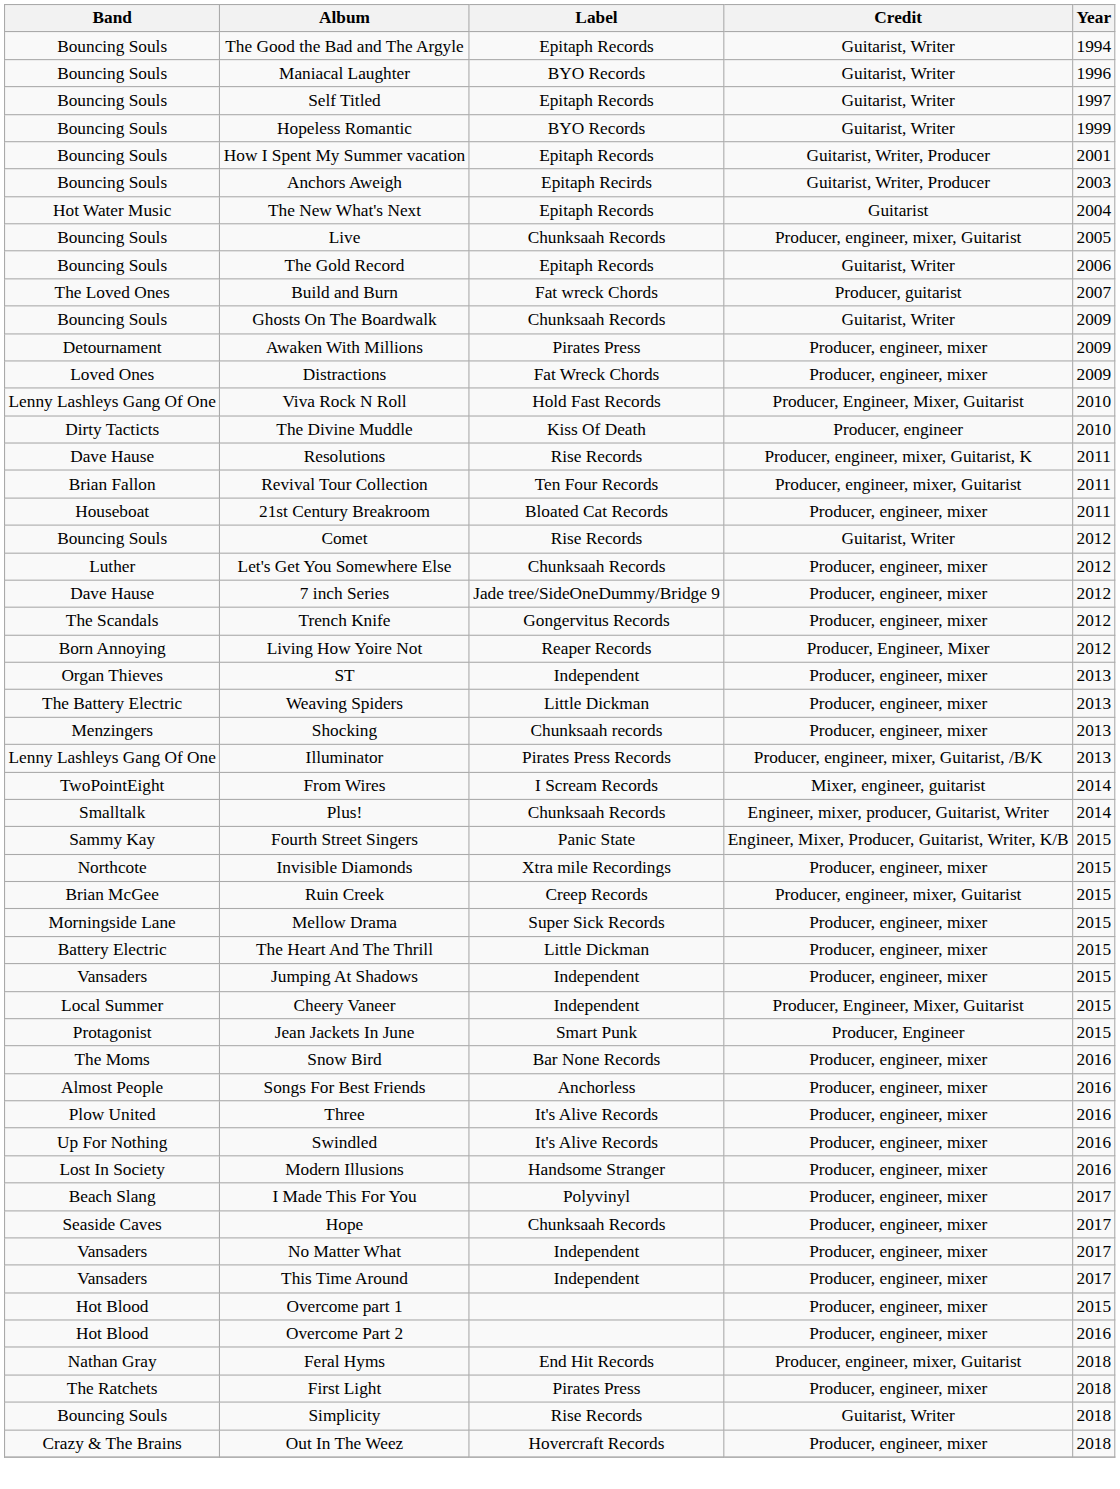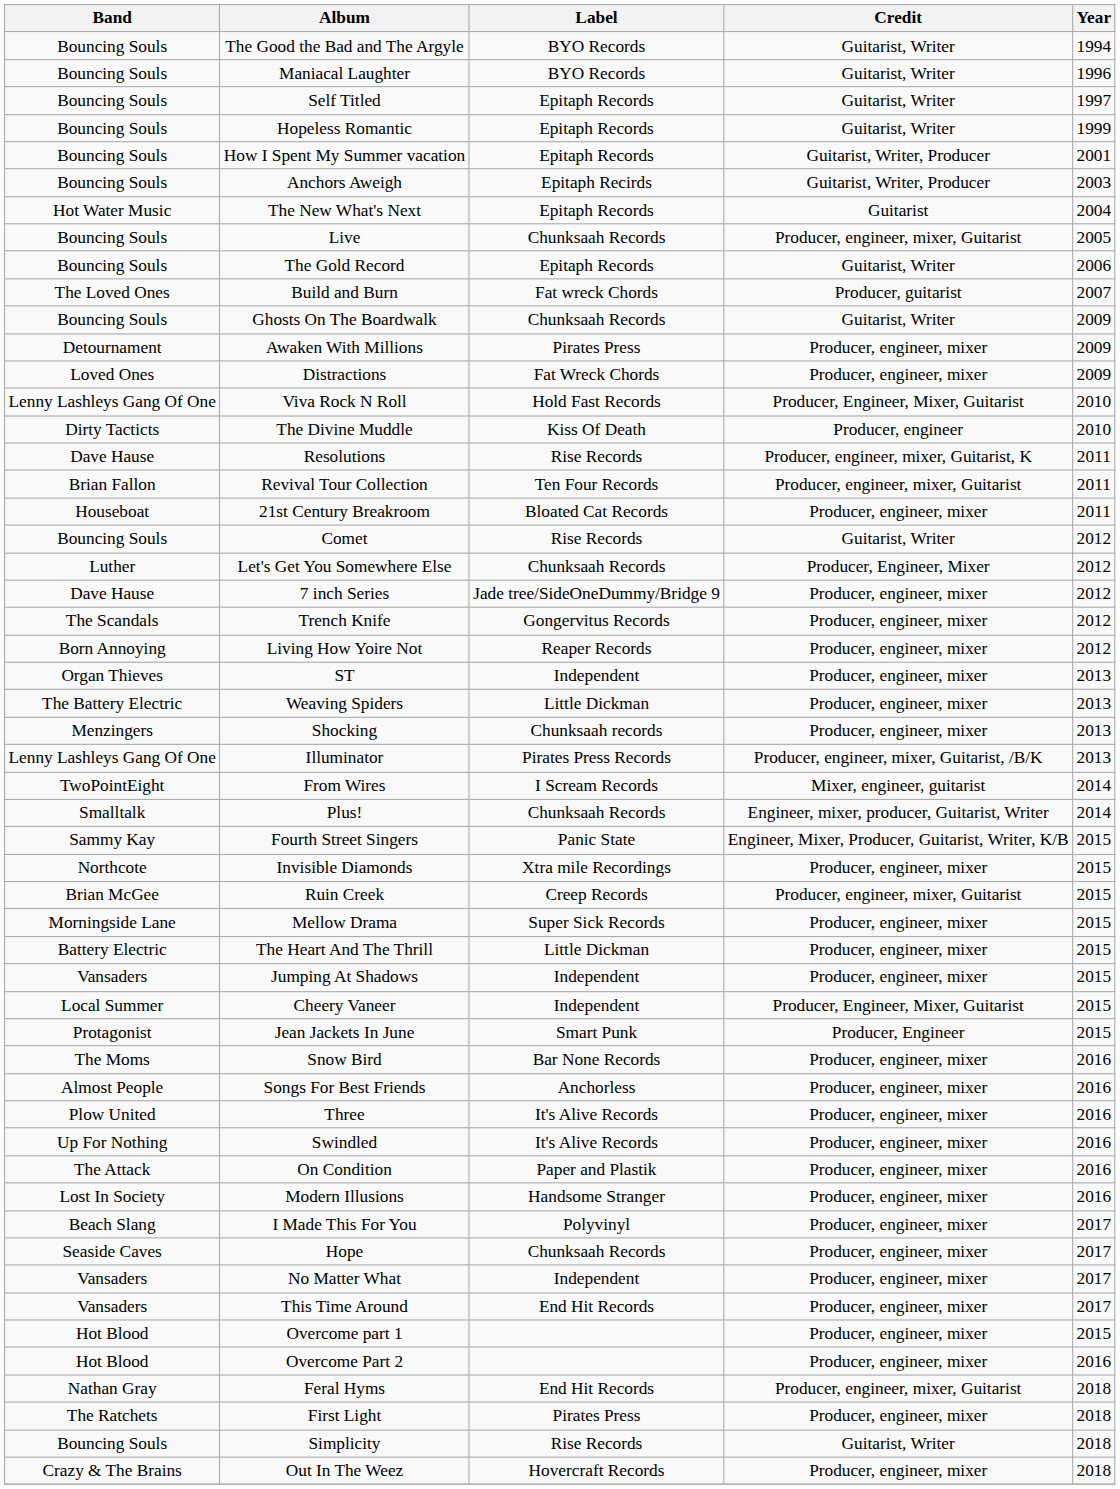The Good the Bad and The Argyle | Label: Epitaph Records -> BYO Records
Hopeless Romantic | Label: BYO Records -> Epitaph Records
Let's Get You Somewhere Else | Credit: Producer, engineer, mixer -> Producer, Engineer, Mixer
Living How Yoire Not | Credit: Producer, Engineer, Mixer -> Producer, engineer, mixer
+ row: The Attack | On Condition | Paper and Plastik | Producer, engineer, mixer | 2016
This Time Around | Label: Independent -> End Hit Records
